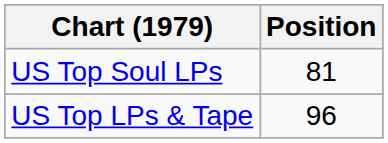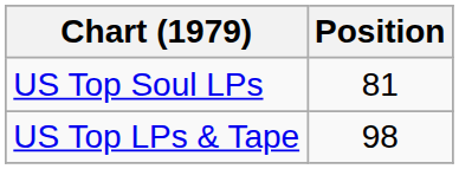US Top LPs & Tape | Position: 96 -> 98
